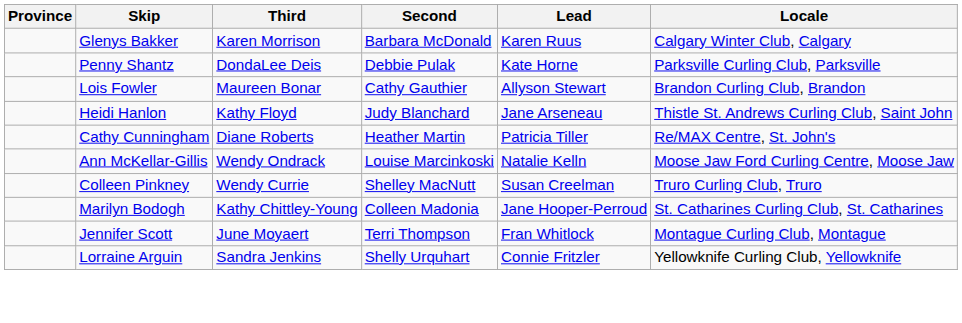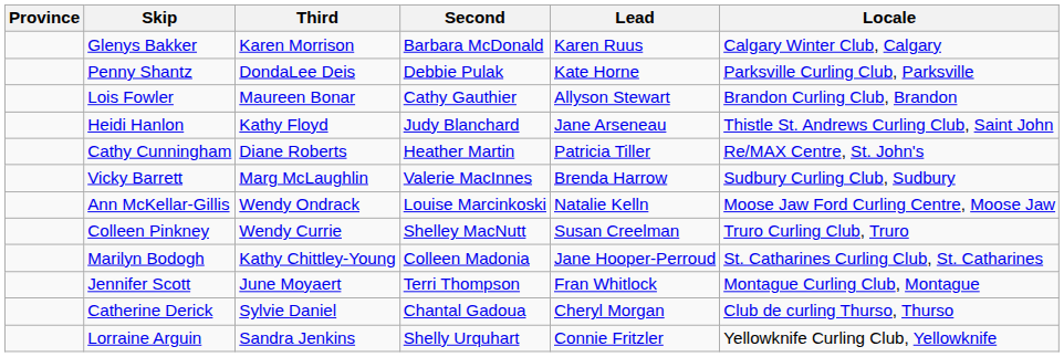+ row: Vicky Barrett | Marg McLaughlin | Valerie MacInnes | Brenda Harrow | Sudbury Curling Club, Sudbury
+ row: Catherine Derick | Sylvie Daniel | Chantal Gadoua | Cheryl Morgan | Club de curling Thurso, Thurso
